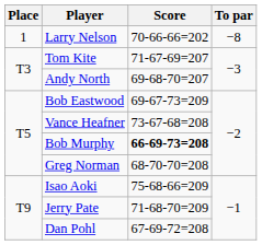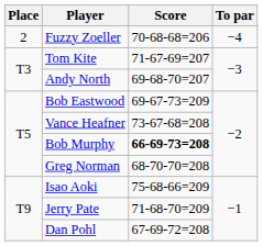- row: 1 | Larry Nelson | 70-66-66=202 | −8
+ row: 2 | Fuzzy Zoeller | 70-68-68=206 | −4
